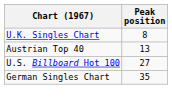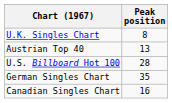U.S. Billboard Hot 100 | Peak position: 27 -> 28
+ row: Canadian Singles Chart | 16
